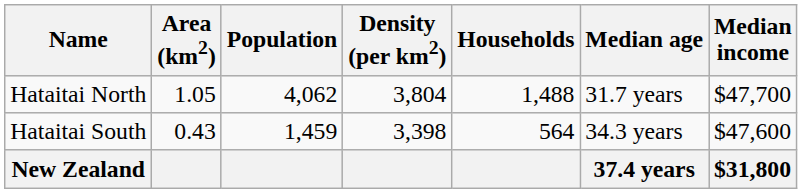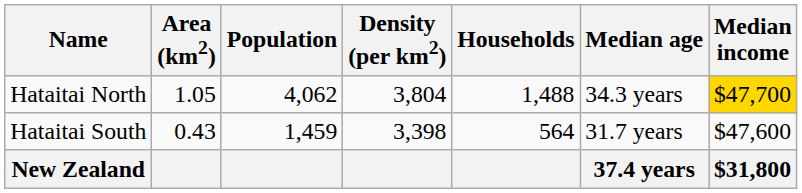Hataitai North | Median age: 31.7 years -> 34.3 years
Hataitai North | Median income: no background -> gold background
Hataitai South | Median age: 34.3 years -> 31.7 years
